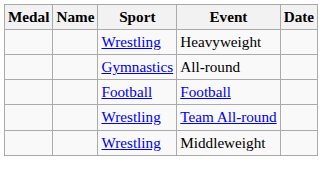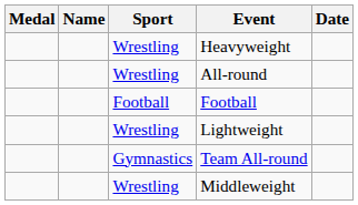All-round | Sport: Gymnastics -> Wrestling
+ row: Wrestling | Lightweight
Team All-round | Sport: Wrestling -> Gymnastics
